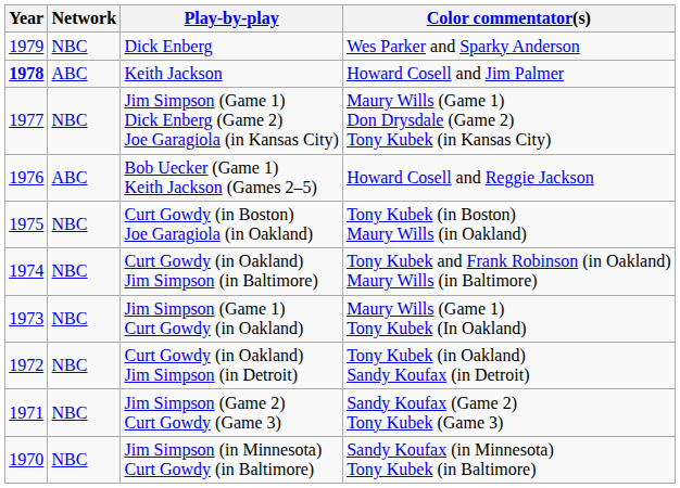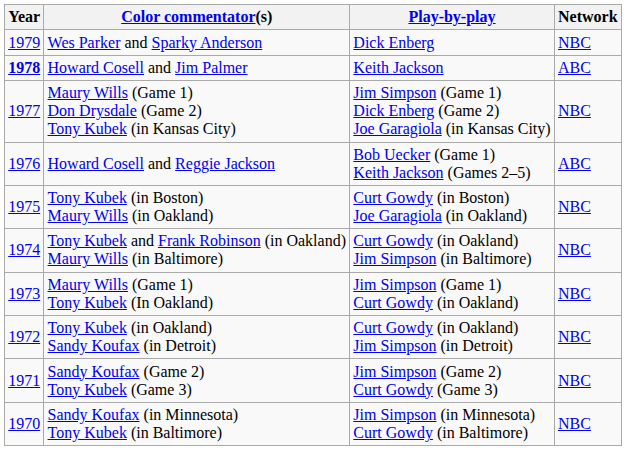columns swapped: Network <-> Color commentator(s)
